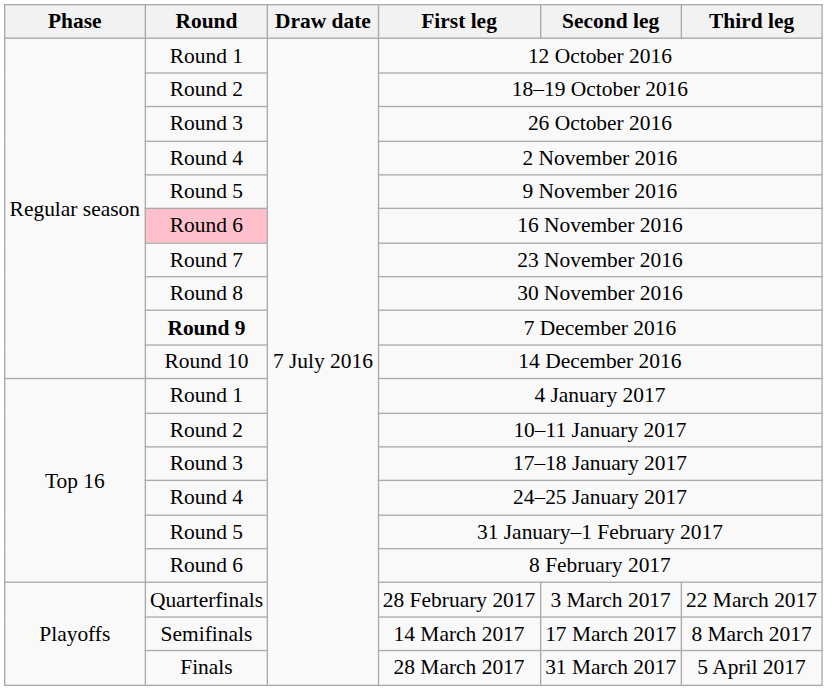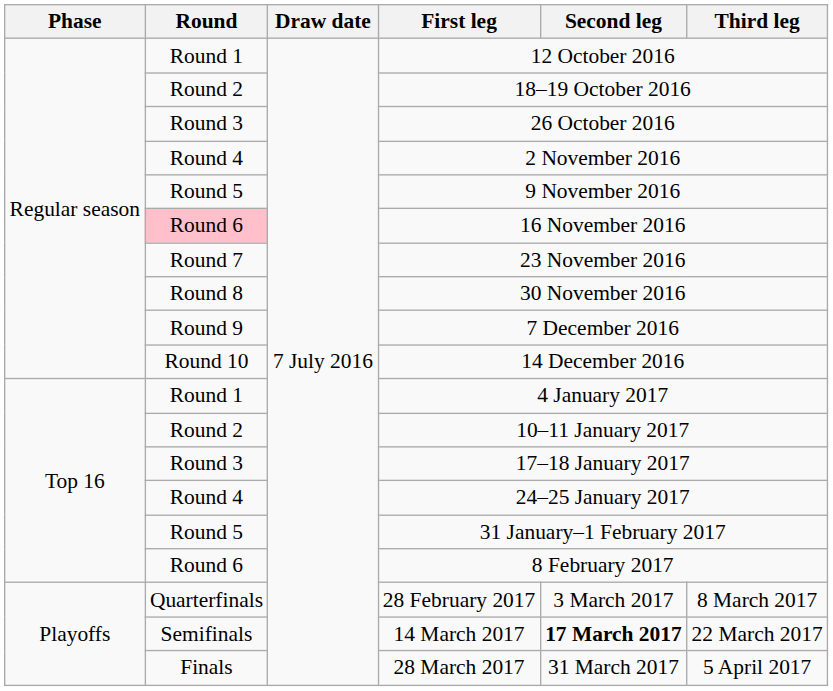7 December 2016 | Round: bold -> normal
28 February 2017 | Third leg: 22 March 2017 -> 8 March 2017
14 March 2017 | Second leg: normal -> bold
14 March 2017 | Third leg: 8 March 2017 -> 22 March 2017
